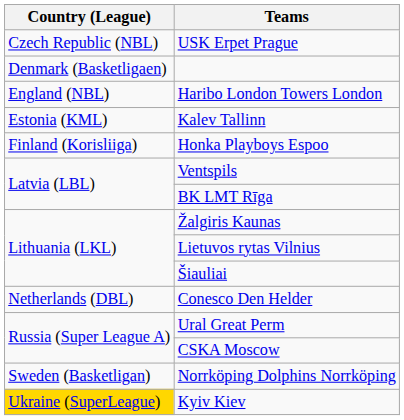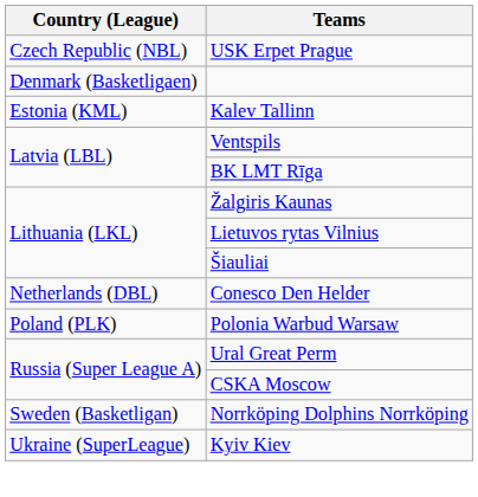- row: England (NBL) | Haribo London Towers London
- row: Finland (Korisliiga) | Honka Playboys Espoo
+ row: Poland (PLK) | Polonia Warbud Warsaw
Kyiv Kiev | Country (League): gold background -> no background
